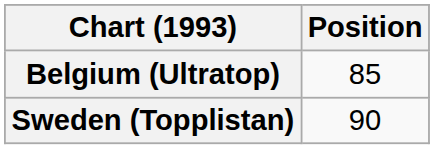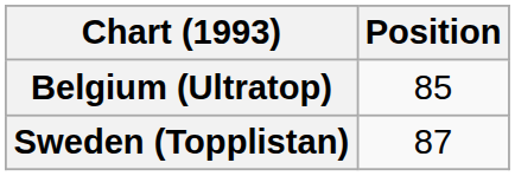Sweden (Topplistan) | Position: 90 -> 87
